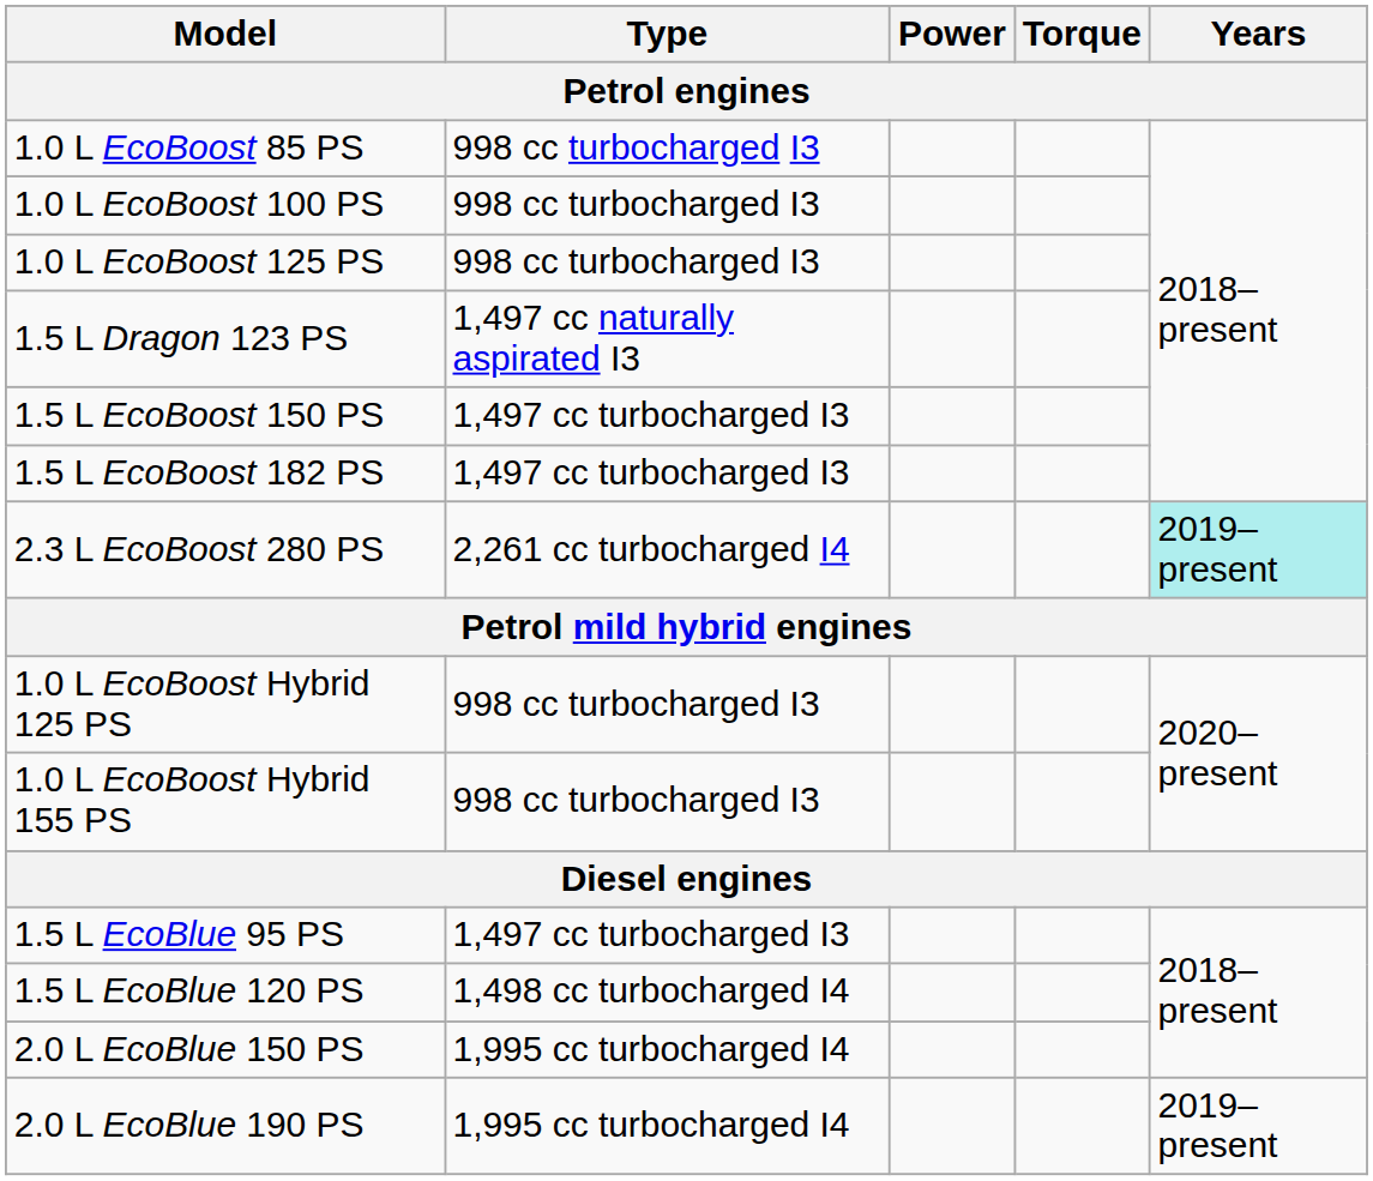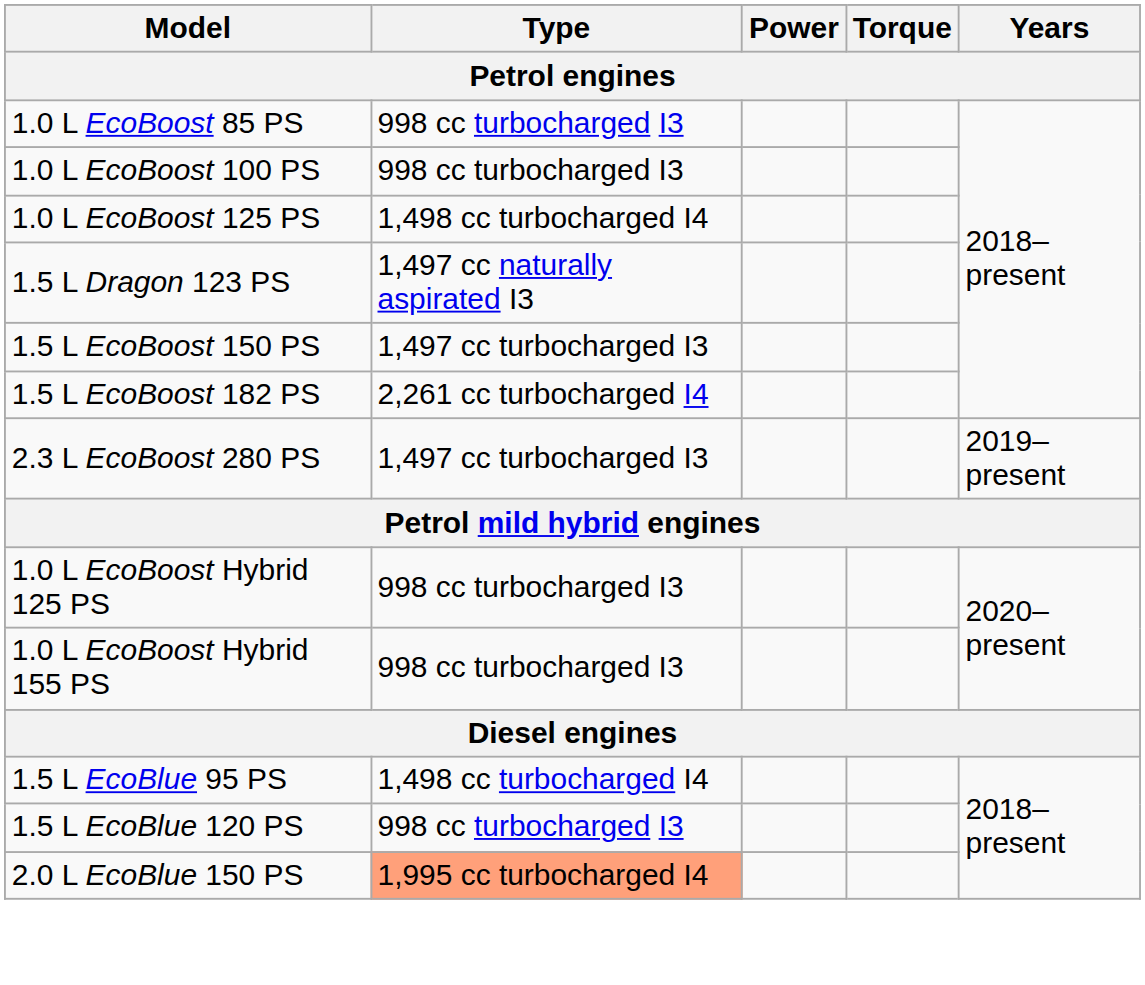1.0 L EcoBoost 125 PS | Type: 998 cc turbocharged I3 -> 1,498 cc turbocharged I4
1.5 L EcoBoost 182 PS | Type: 1,497 cc turbocharged I3 -> 2,261 cc turbocharged I4
2.3 L EcoBoost 280 PS | Type: 2,261 cc turbocharged I4 -> 1,497 cc turbocharged I3
2.3 L EcoBoost 280 PS | Years: paleturquoise background -> no background
1.5 L EcoBlue 95 PS | Type: 1,497 cc turbocharged I3 -> 1,498 cc turbocharged I4
1.5 L EcoBlue 120 PS | Type: 1,498 cc turbocharged I4 -> 998 cc turbocharged I3
2.0 L EcoBlue 150 PS | Type: no background -> lightsalmon background
- row: 2.0 L EcoBlue 190 PS | 1,995 cc turbocharged I4 | 2019–present
